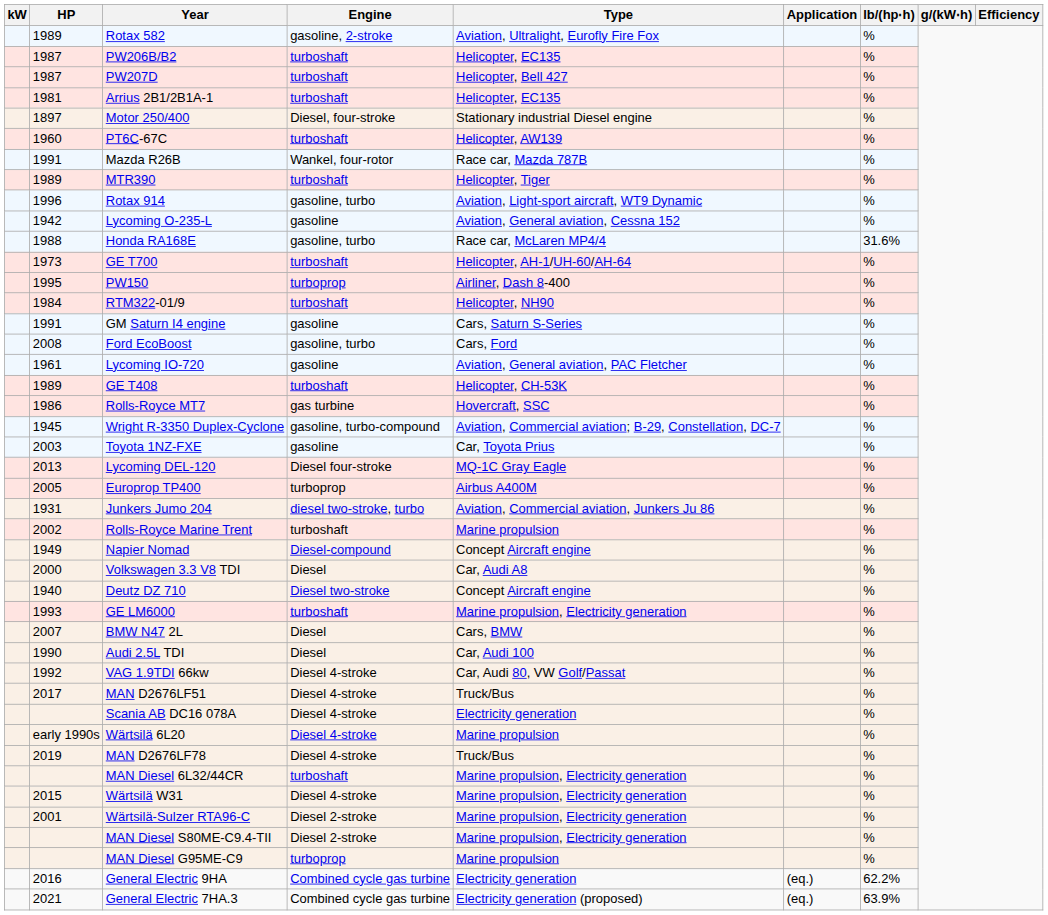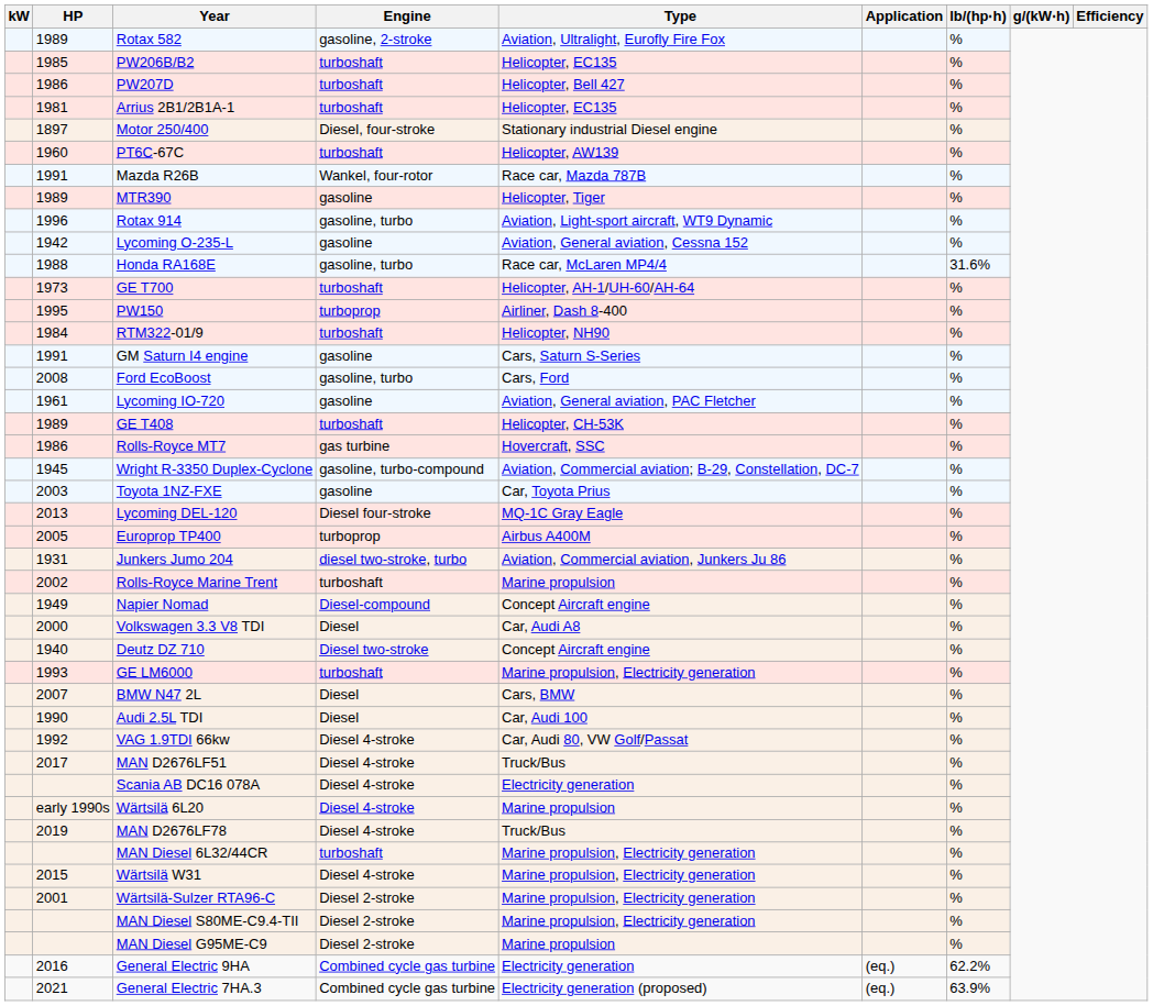PW206B/B2 | HP: 1987 -> 1985
PW207D | HP: 1987 -> 1986
MTR390 | Engine: turboshaft -> gasoline
MAN Diesel G95ME-C9 | Engine: turboprop -> Diesel 2-stroke
